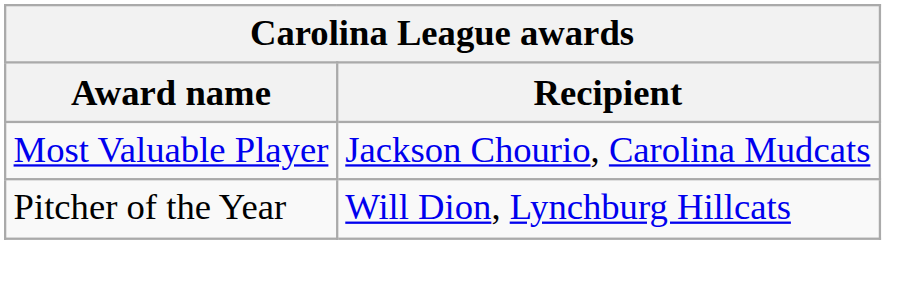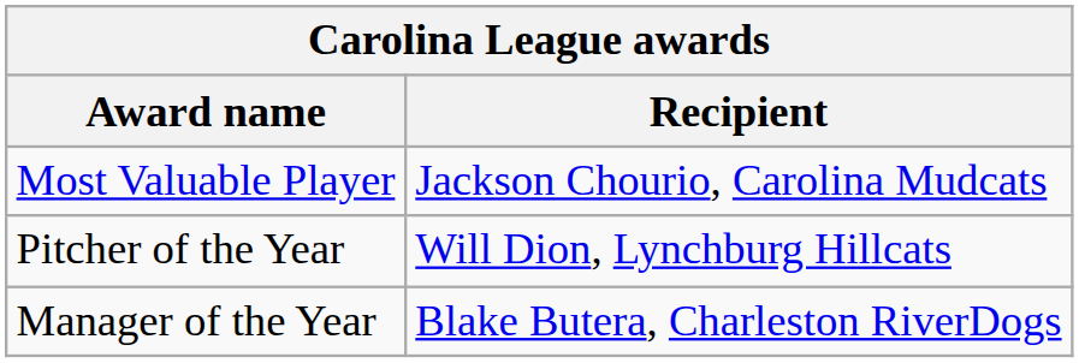+ row: Manager of the Year | Blake Butera, Charleston RiverDogs
